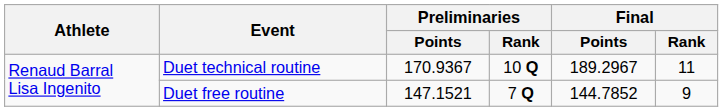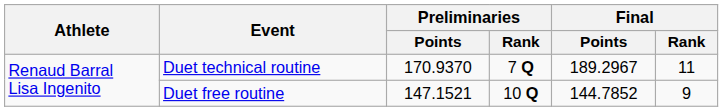Duet technical routine | Preliminaries / Points: 170.9367 -> 170.9370
Duet technical routine | Preliminaries / Rank: 10 Q -> 7 Q
Duet free routine | Preliminaries / Rank: 7 Q -> 10 Q
